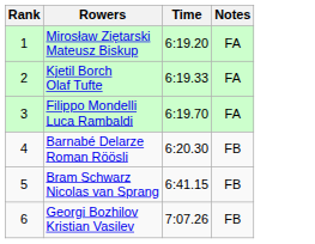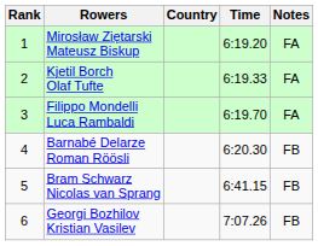+ column: Country
